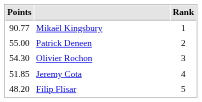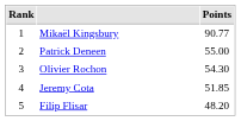columns swapped: Rank <-> Points
